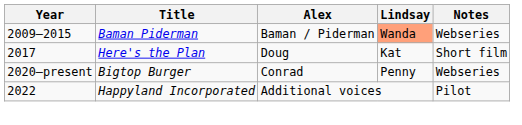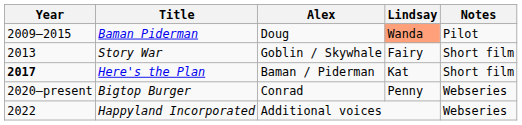Baman Piderman | Alex: Baman / Piderman -> Doug
Baman Piderman | Notes: Webseries -> Pilot
+ row: 2013 | Story War | Goblin / Skywhale | Fairy | Short film
Here's the Plan | Year: normal -> bold
Here's the Plan | Alex: Doug -> Baman / Piderman
Happyland Incorporated | Notes: Pilot -> Webseries
